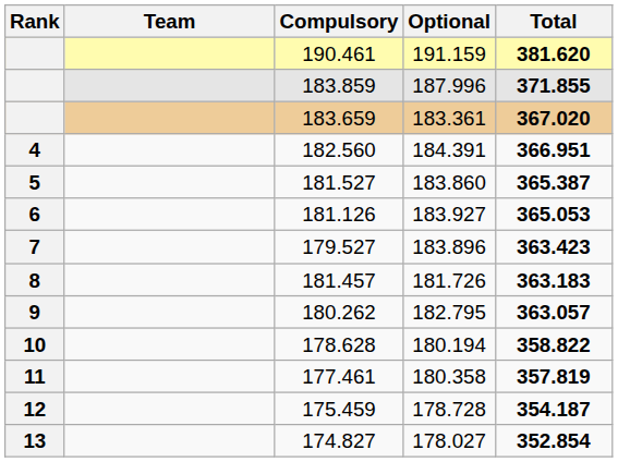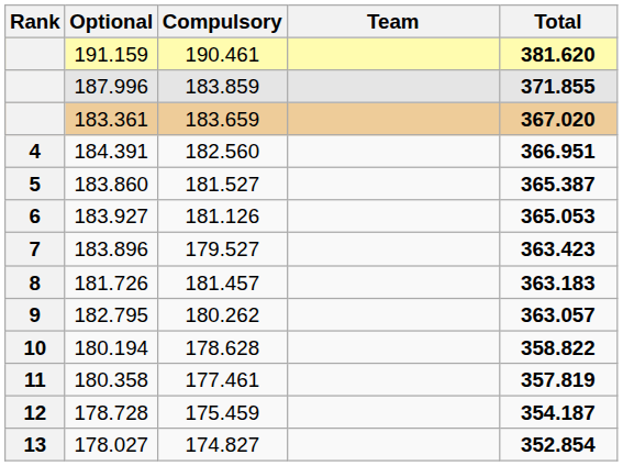columns swapped: Team <-> Optional
